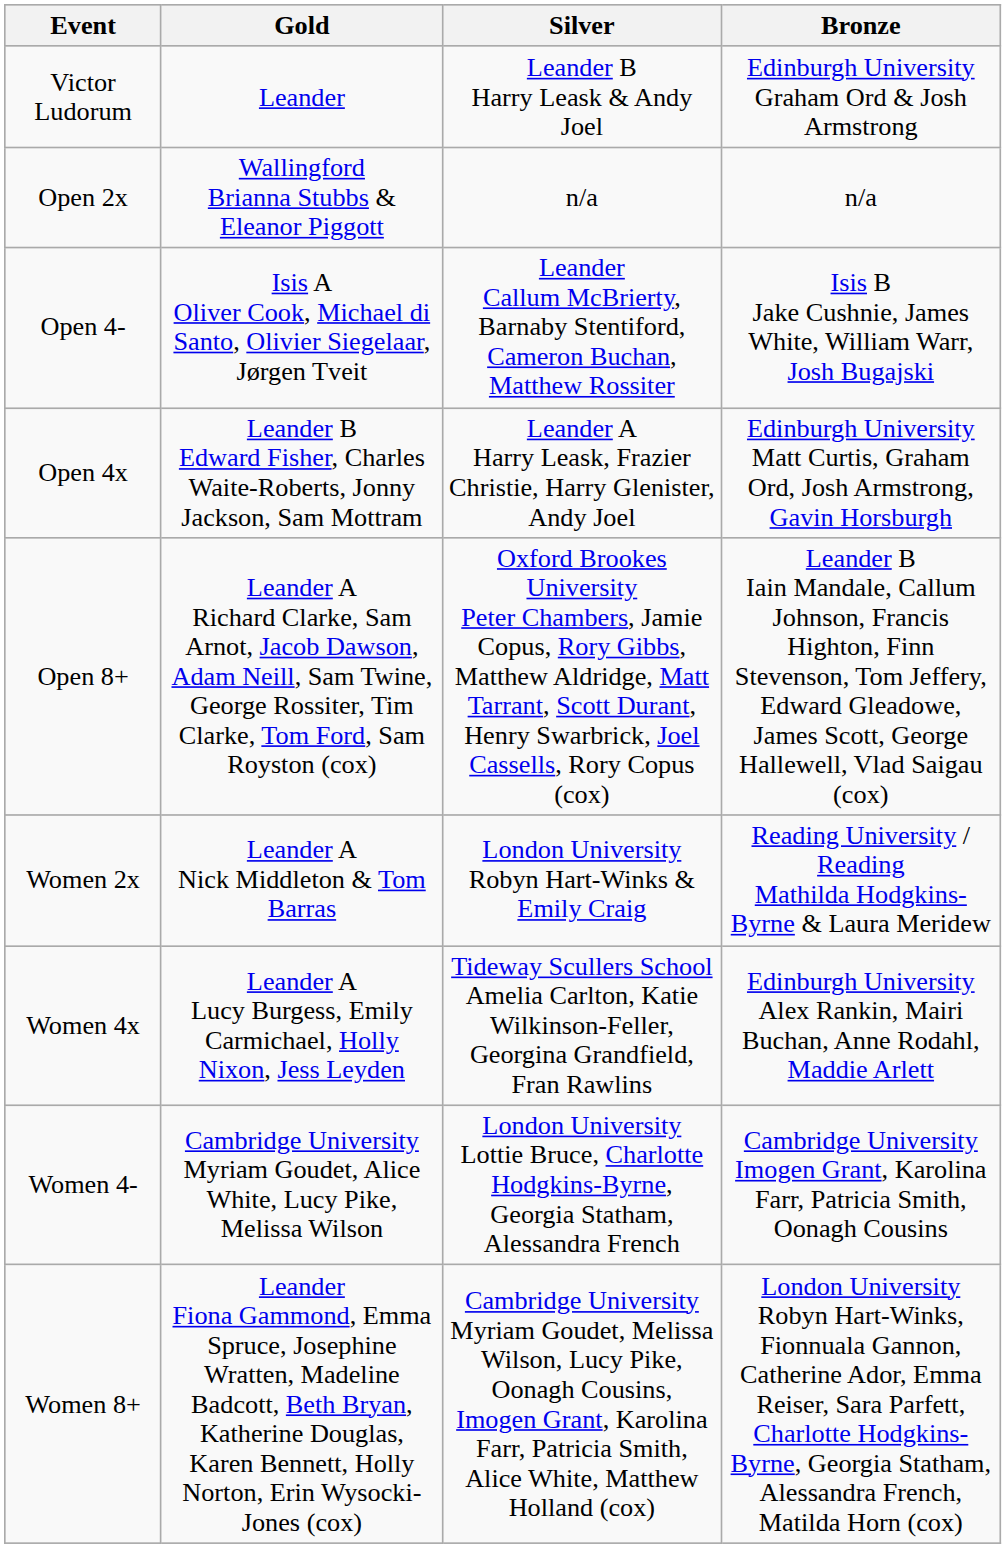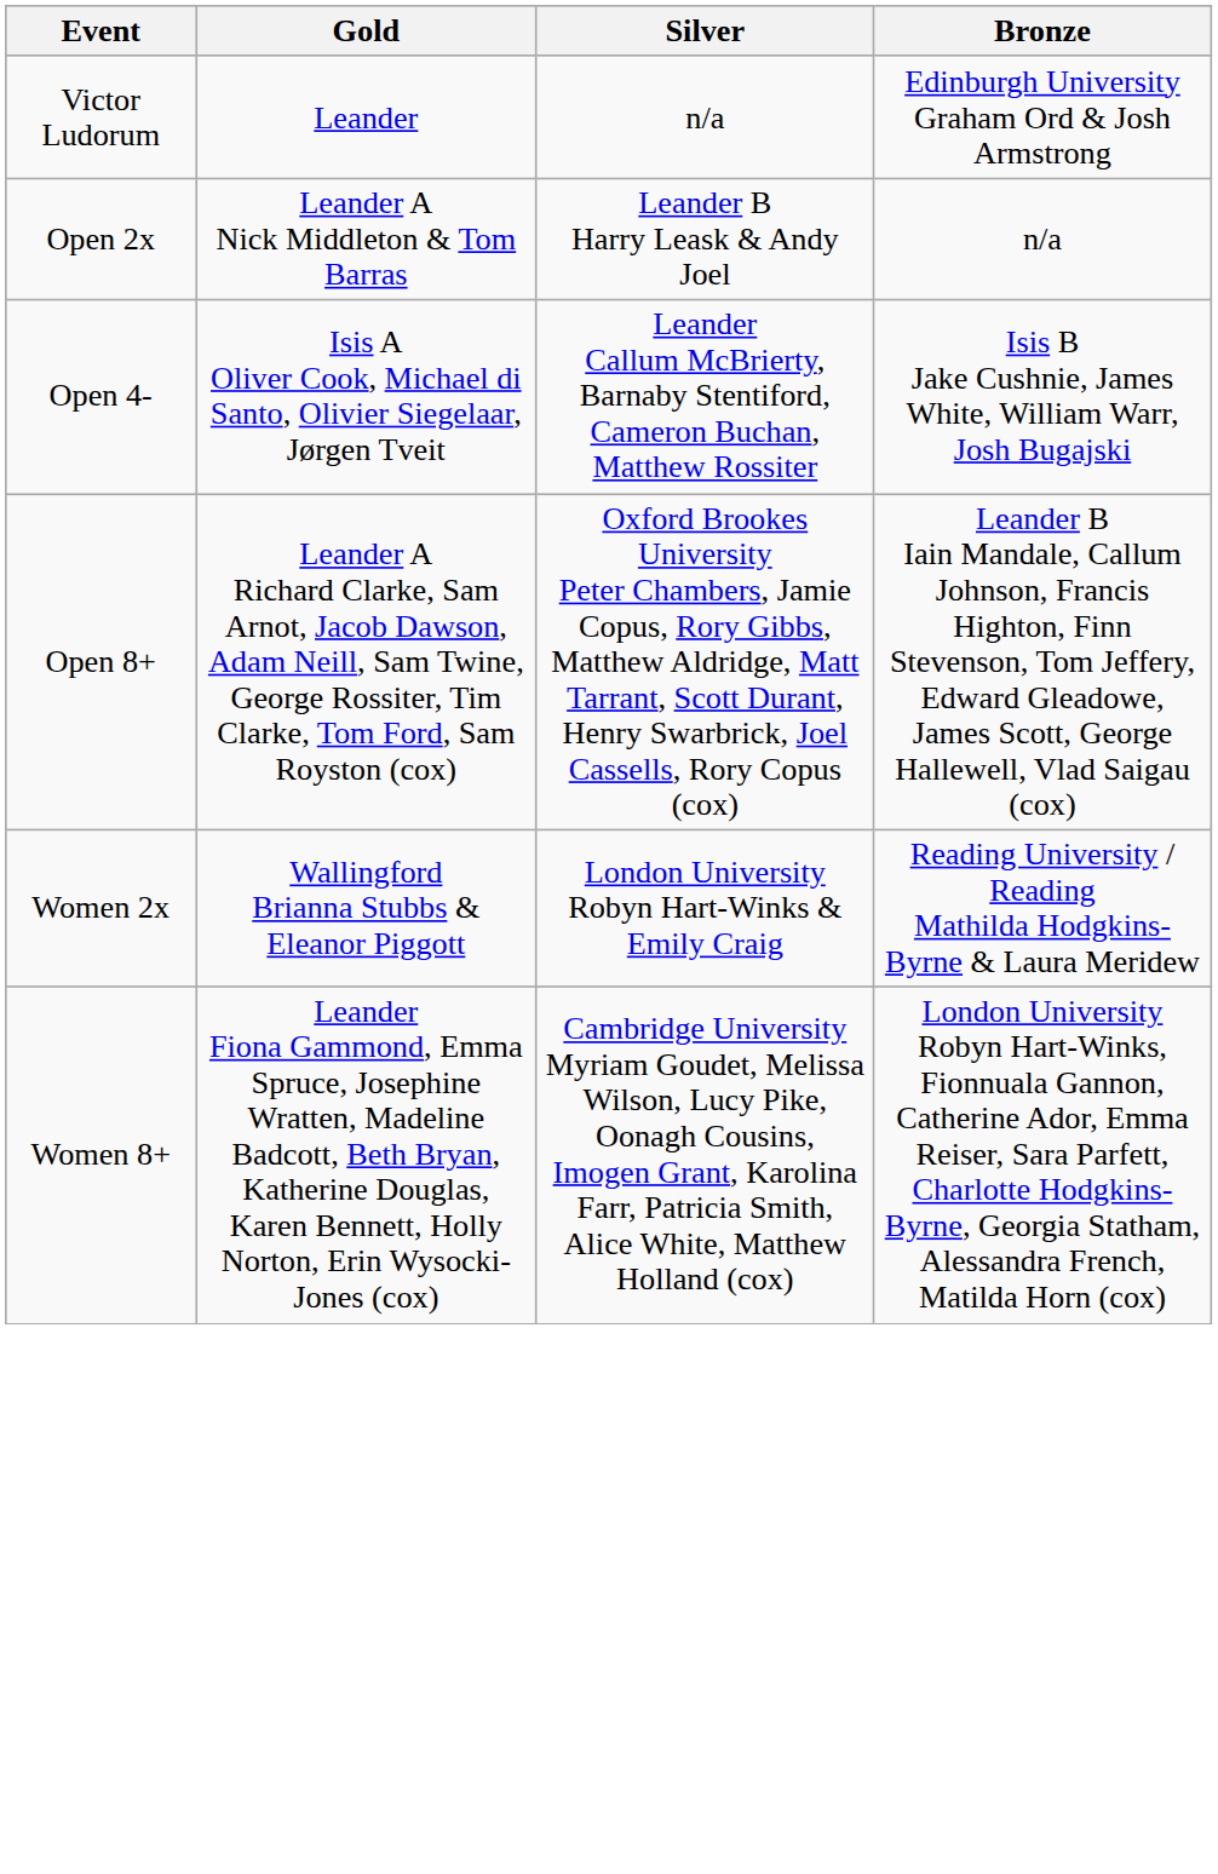Victor Ludorum | Silver: Leander B Harry Leask & Andy Joel -> n/a
Open 2x | Gold: Wallingford Brianna Stubbs & Eleanor Piggott -> Leander A Nick Middleton & Tom Barras
Open 2x | Silver: n/a -> Leander B Harry Leask & Andy Joel
- row: Open 4x | Leander B Edward Fisher, Charles Waite-Roberts, Jonny Jackson, Sam Mottram | Leander A Harry Leask, Frazier Christie, Harry Glenister, Andy Joel | Edinburgh University Matt Curtis, Graham Ord, Josh Armstrong, Gavin Horsburgh
Women 2x | Gold: Leander A Nick Middleton & Tom Barras -> Wallingford Brianna Stubbs & Eleanor Piggott
- row: Women 4x | Leander A Lucy Burgess, Emily Carmichael, Holly Nixon, Jess Leyden | Tideway Scullers School Amelia Carlton, Katie Wilkinson-Feller, Georgina Grandfield, Fran Rawlins | Edinburgh University Alex Rankin, Mairi Buchan, Anne Rodahl, Maddie Arlett
- row: Women 4- | Cambridge University Myriam Goudet, Alice White, Lucy Pike, Melissa Wilson | London University Lottie Bruce, Charlotte Hodgkins-Byrne, Georgia Statham, Alessandra French | Cambridge University Imogen Grant, Karolina Farr, Patricia Smith, Oonagh Cousins
